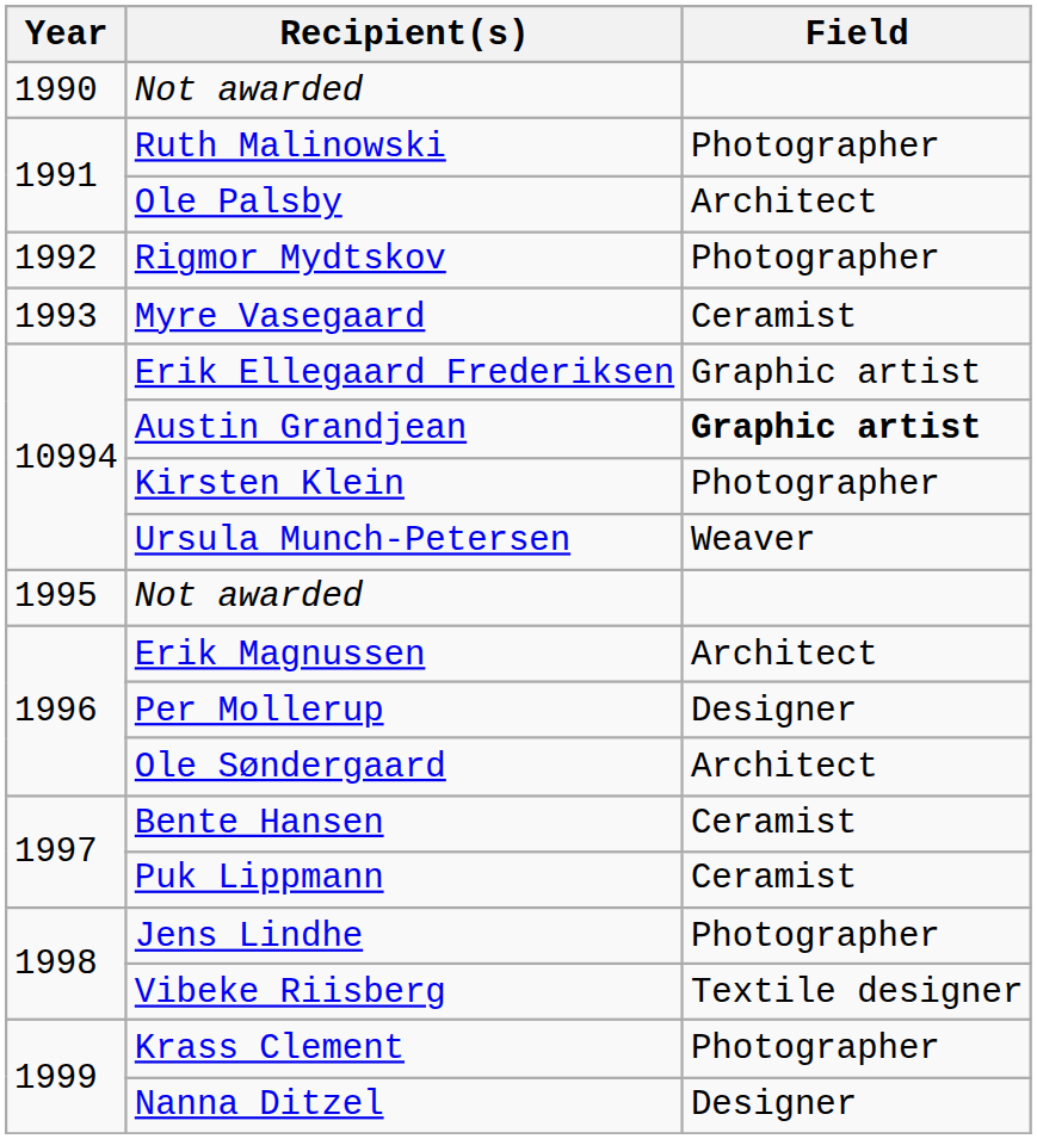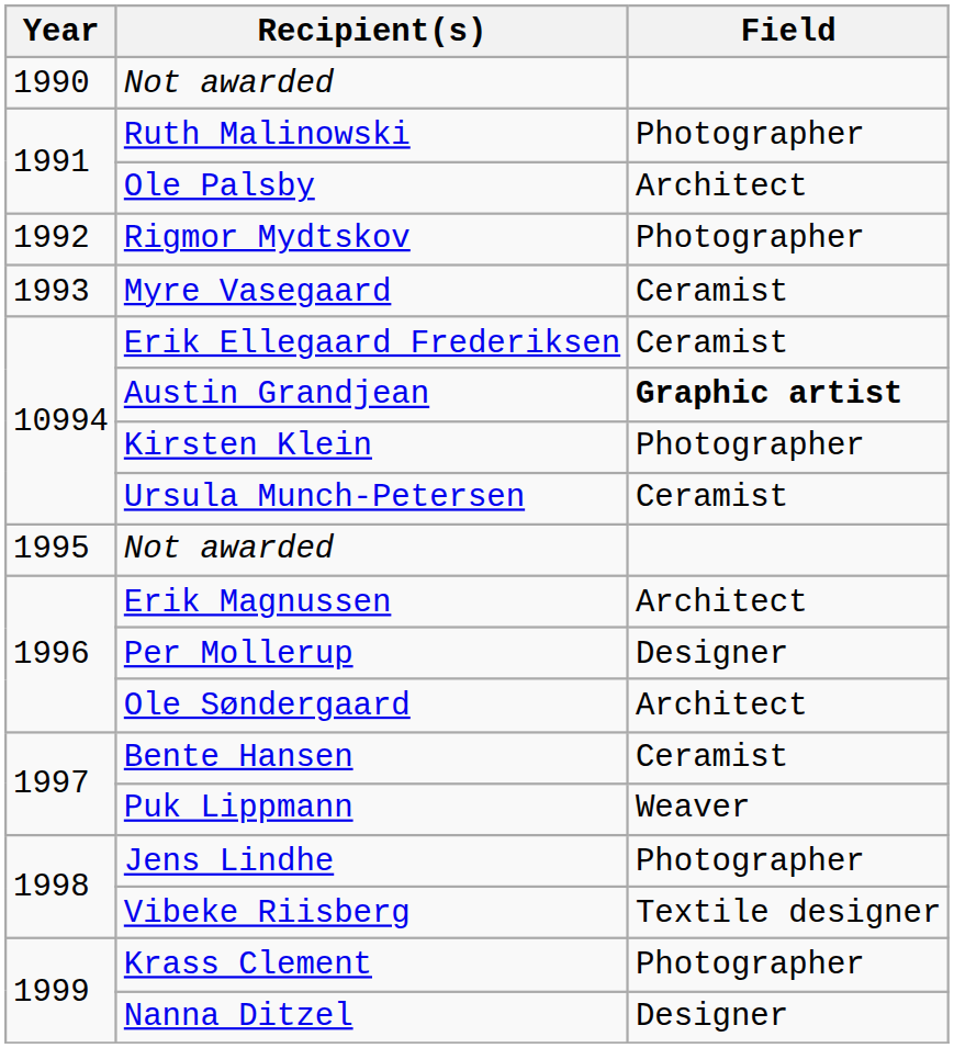Erik Ellegaard Frederiksen | Field: Graphic artist -> Ceramist
Ursula Munch-Petersen | Field: Weaver -> Ceramist
Puk Lippmann | Field: Ceramist -> Weaver
